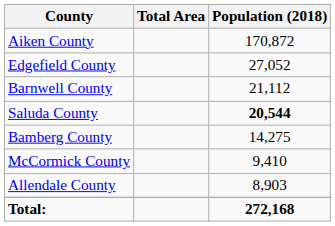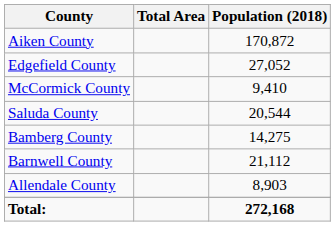rows swapped: Barnwell County <-> McCormick County
Saluda County | Population (2018): bold -> normal
